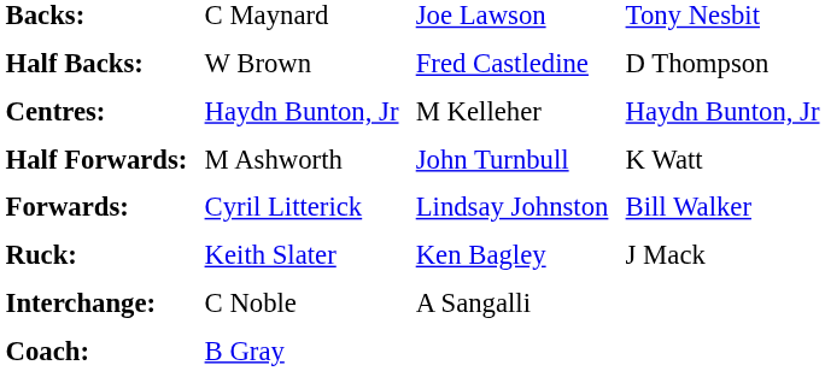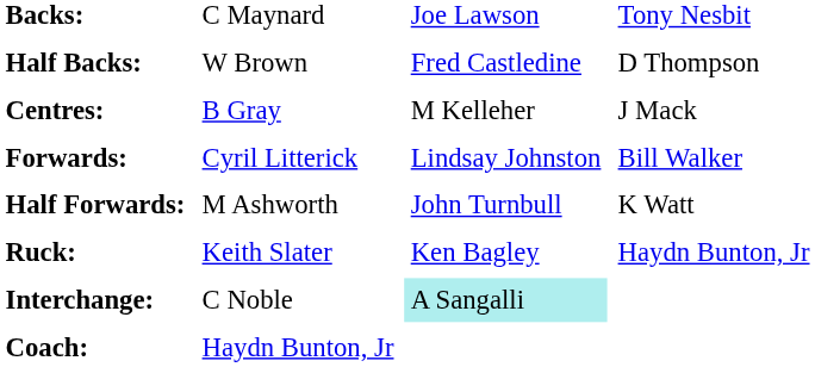Centres: | column 2: Haydn Bunton, Jr -> B Gray
Centres: | column 4: Haydn Bunton, Jr -> J Mack
rows swapped: Half Forwards: <-> Forwards:
Ruck: | column 4: J Mack -> Haydn Bunton, Jr
Interchange: | column 3: no background -> paleturquoise background
Coach: | column 2: B Gray -> Haydn Bunton, Jr
